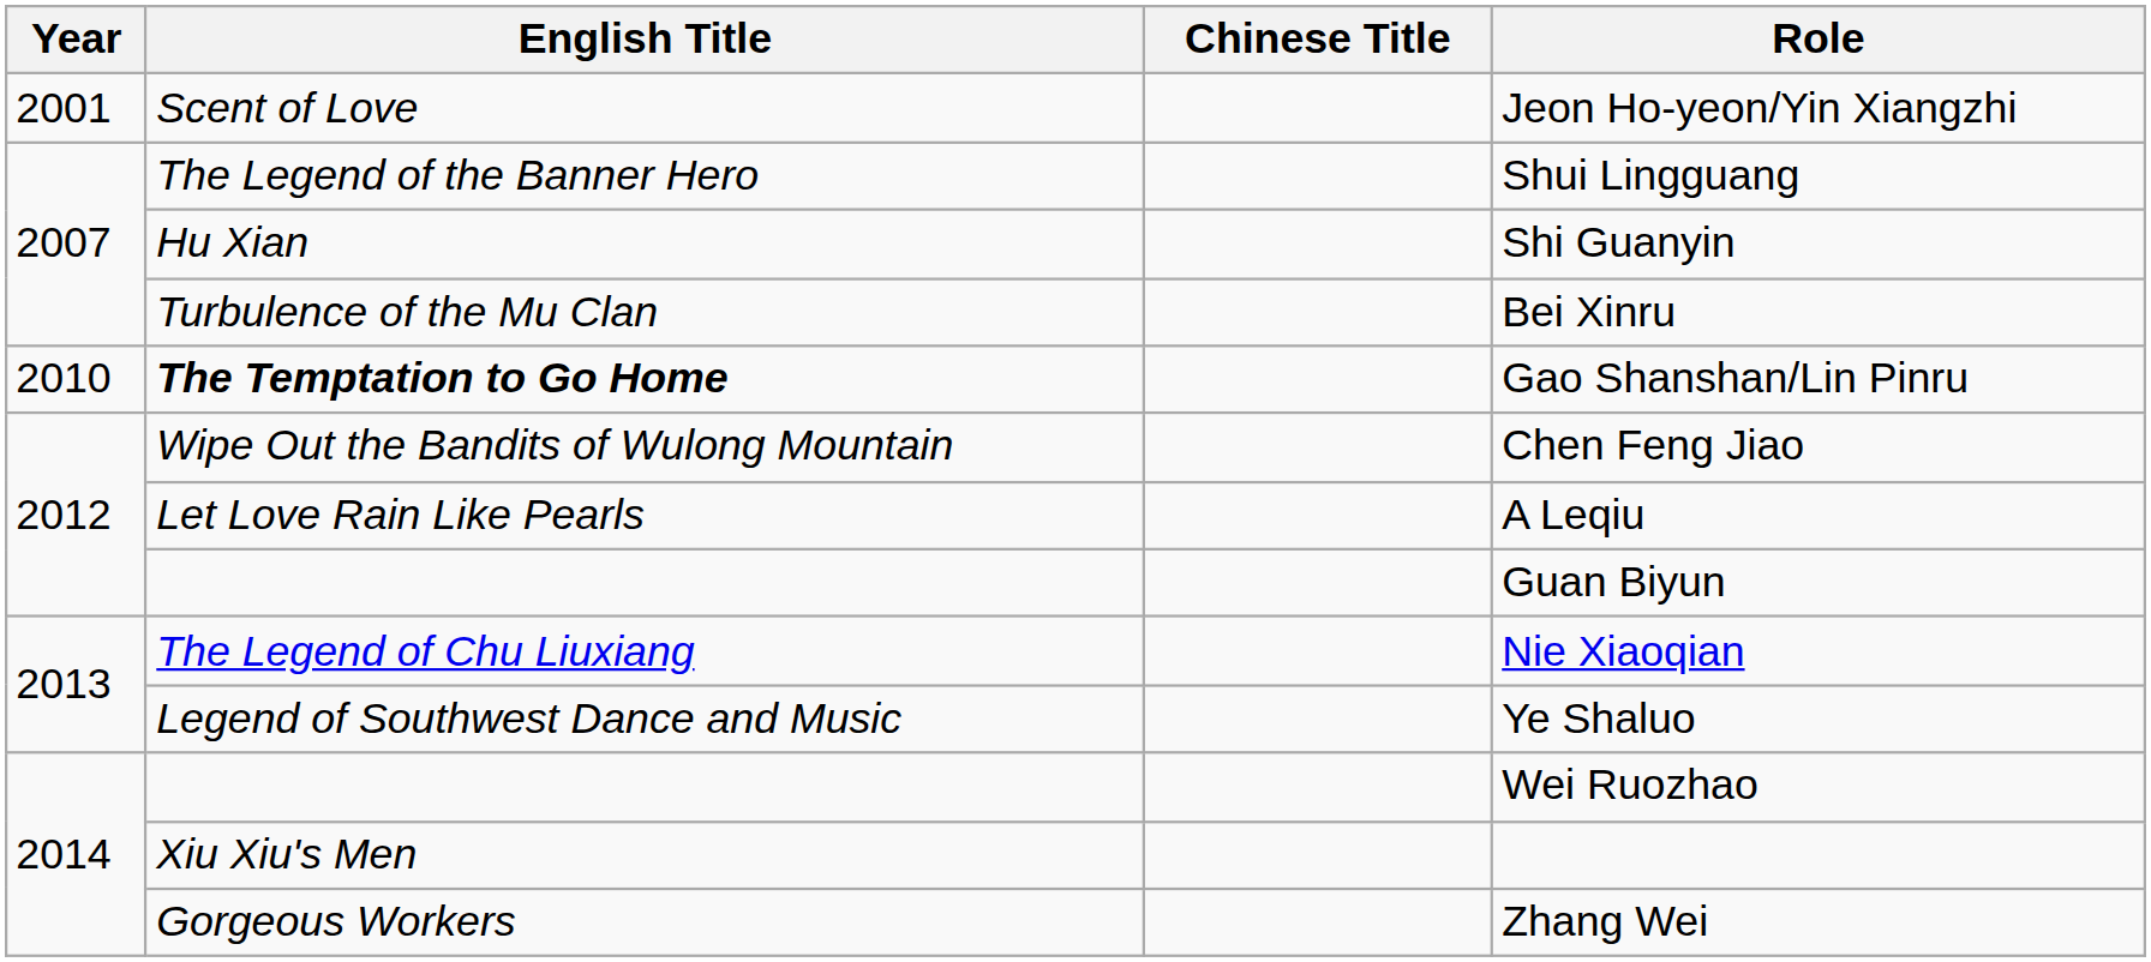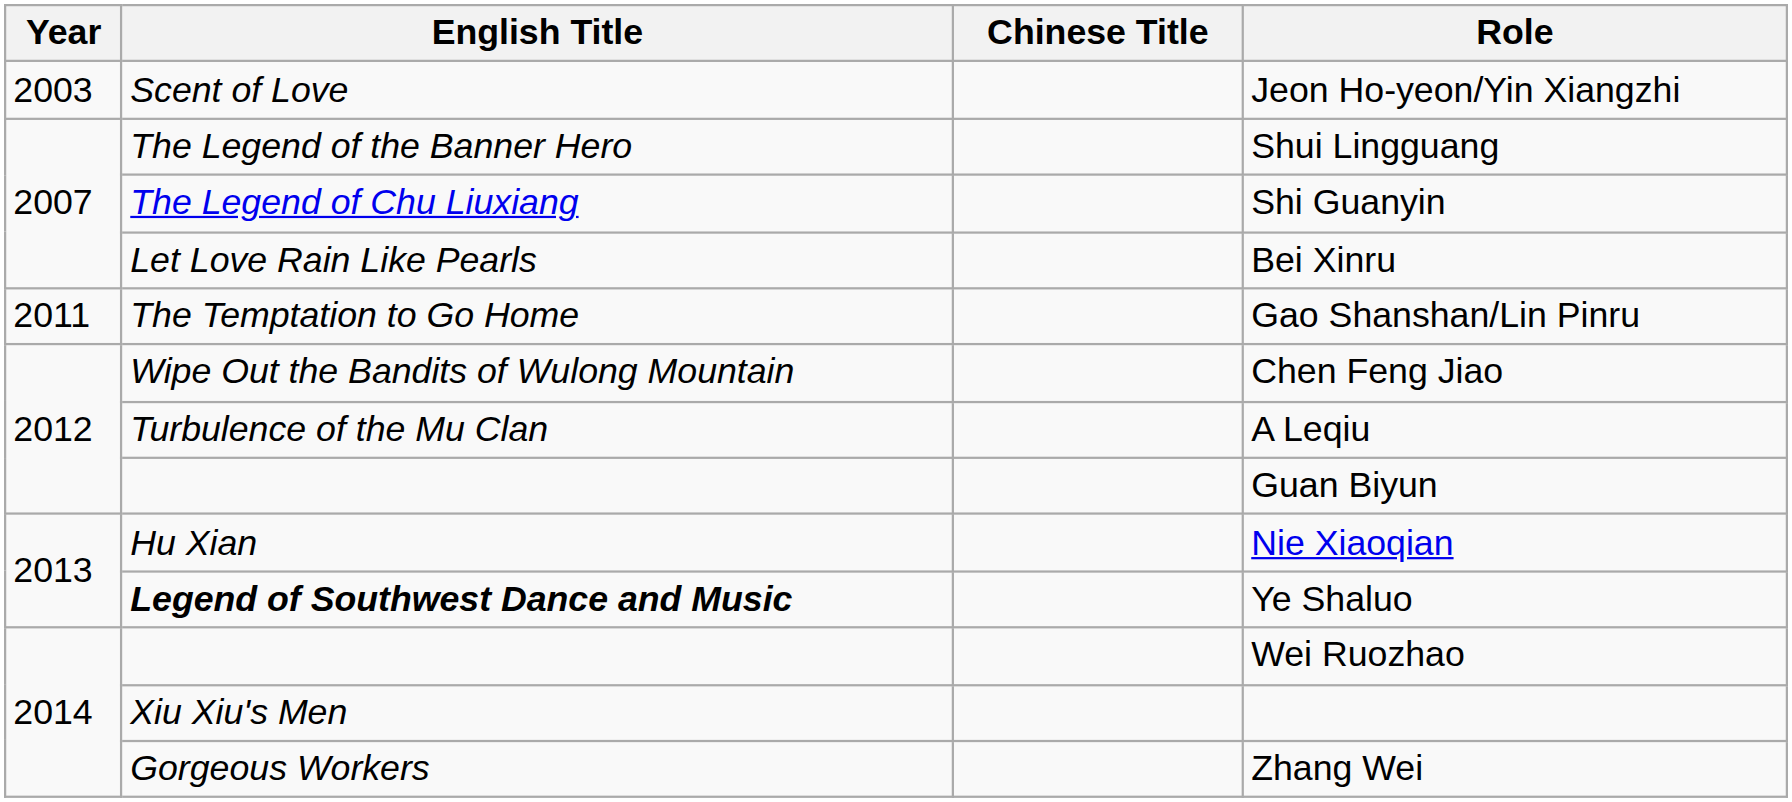Jeon Ho-yeon/Yin Xiangzhi | Year: 2001 -> 2003
Shi Guanyin | English Title: Hu Xian -> The Legend of Chu Liuxiang
Bei Xinru | English Title: Turbulence of the Mu Clan -> Let Love Rain Like Pearls
Gao Shanshan/Lin Pinru | Year: 2010 -> 2011
Gao Shanshan/Lin Pinru | English Title: bold -> normal
A Leqiu | English Title: Let Love Rain Like Pearls -> Turbulence of the Mu Clan
Nie Xiaoqian | English Title: The Legend of Chu Liuxiang -> Hu Xian
Ye Shaluo | English Title: normal -> bold
